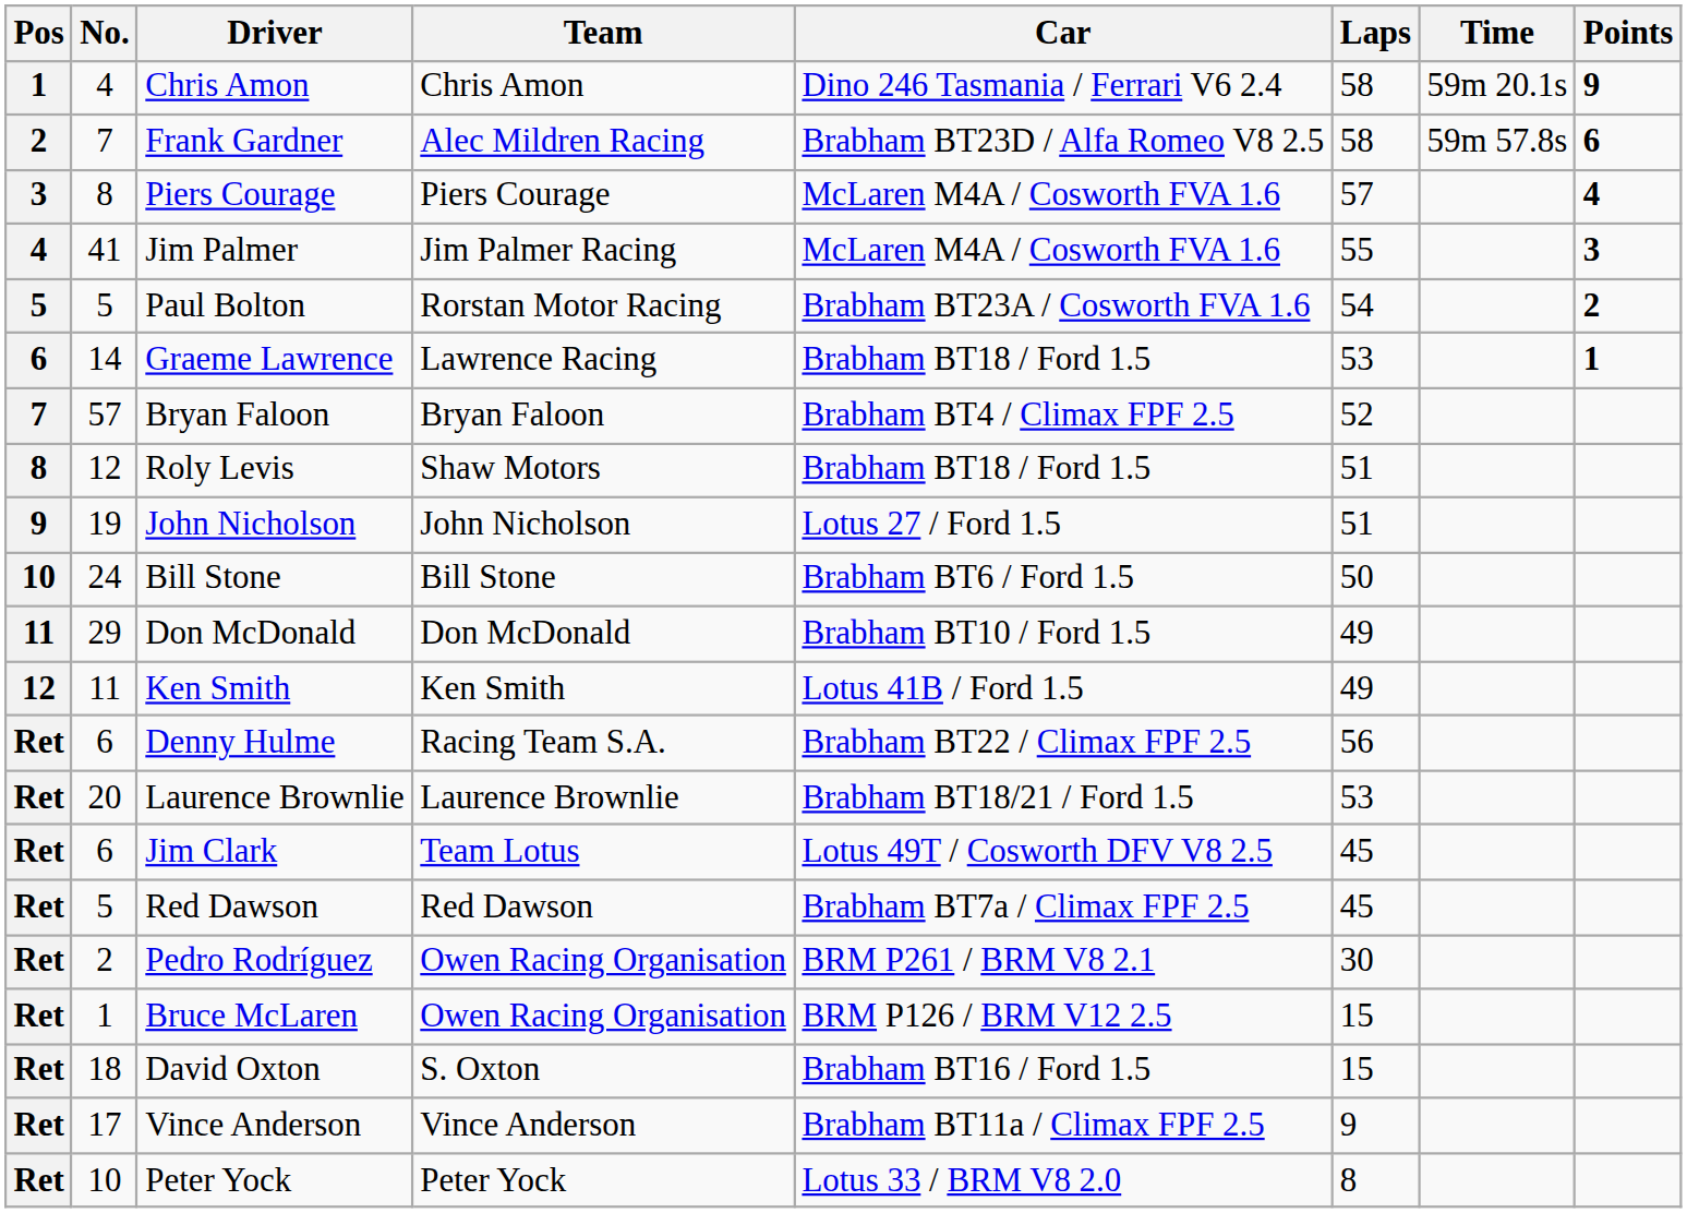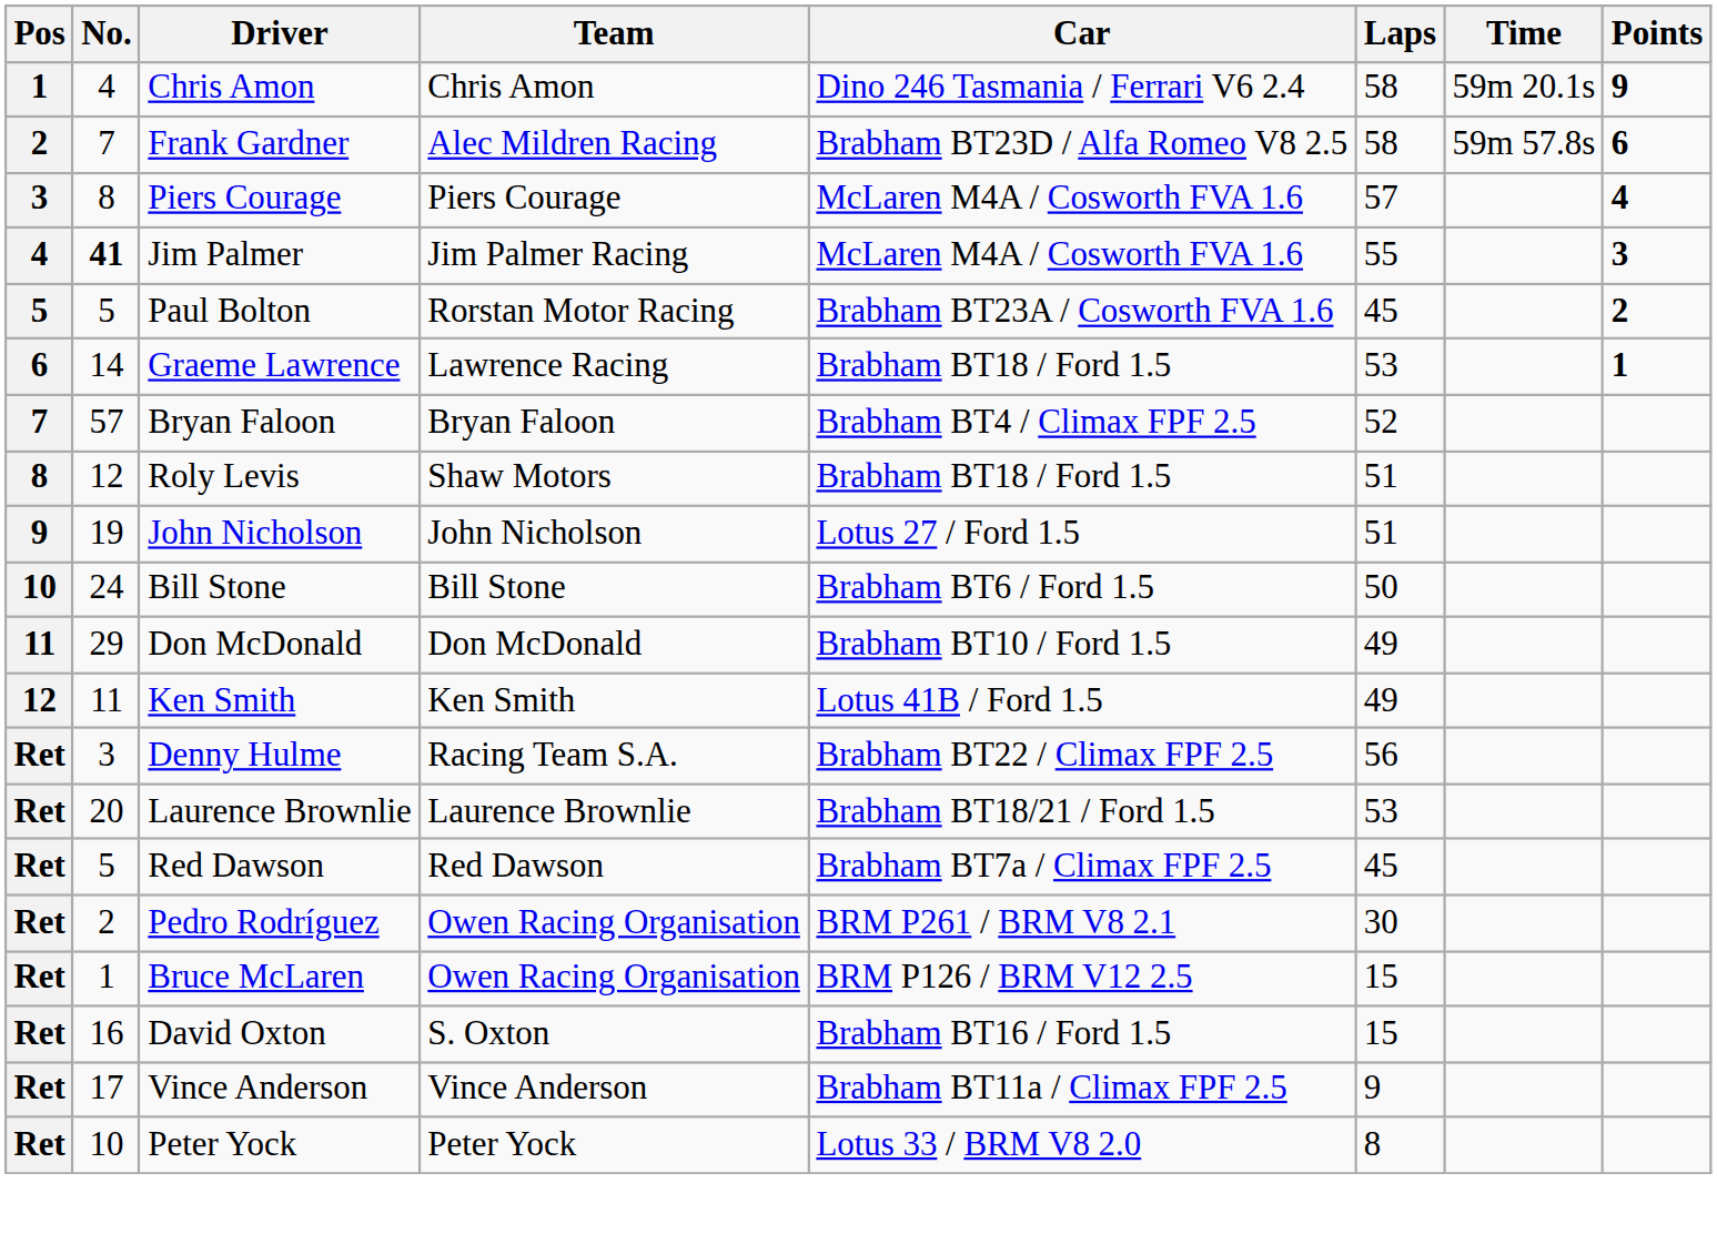Jim Palmer | No.: normal -> bold
Paul Bolton | Laps: 54 -> 45
Denny Hulme | No.: 6 -> 3
- row: Ret | 6 | Jim Clark | Team Lotus | Lotus 49T / Cosworth DFV V8 2.5 | 45
David Oxton | No.: 18 -> 16
